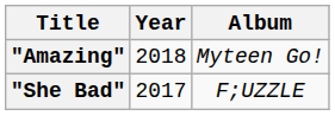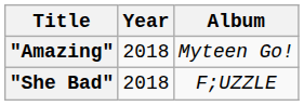"She Bad" | Year: 2017 -> 2018
